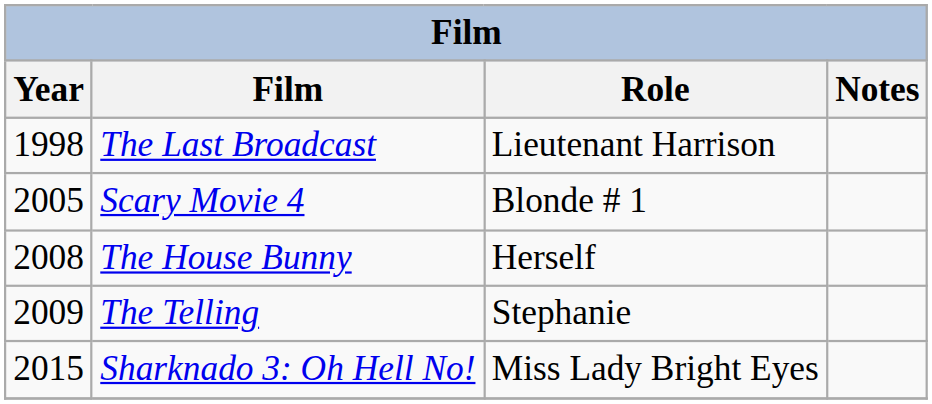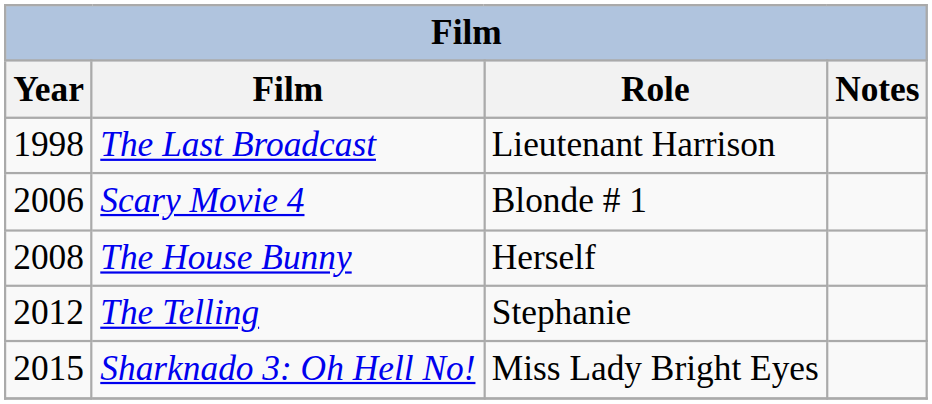Scary Movie 4 | Year: 2005 -> 2006
The Telling | Year: 2009 -> 2012
